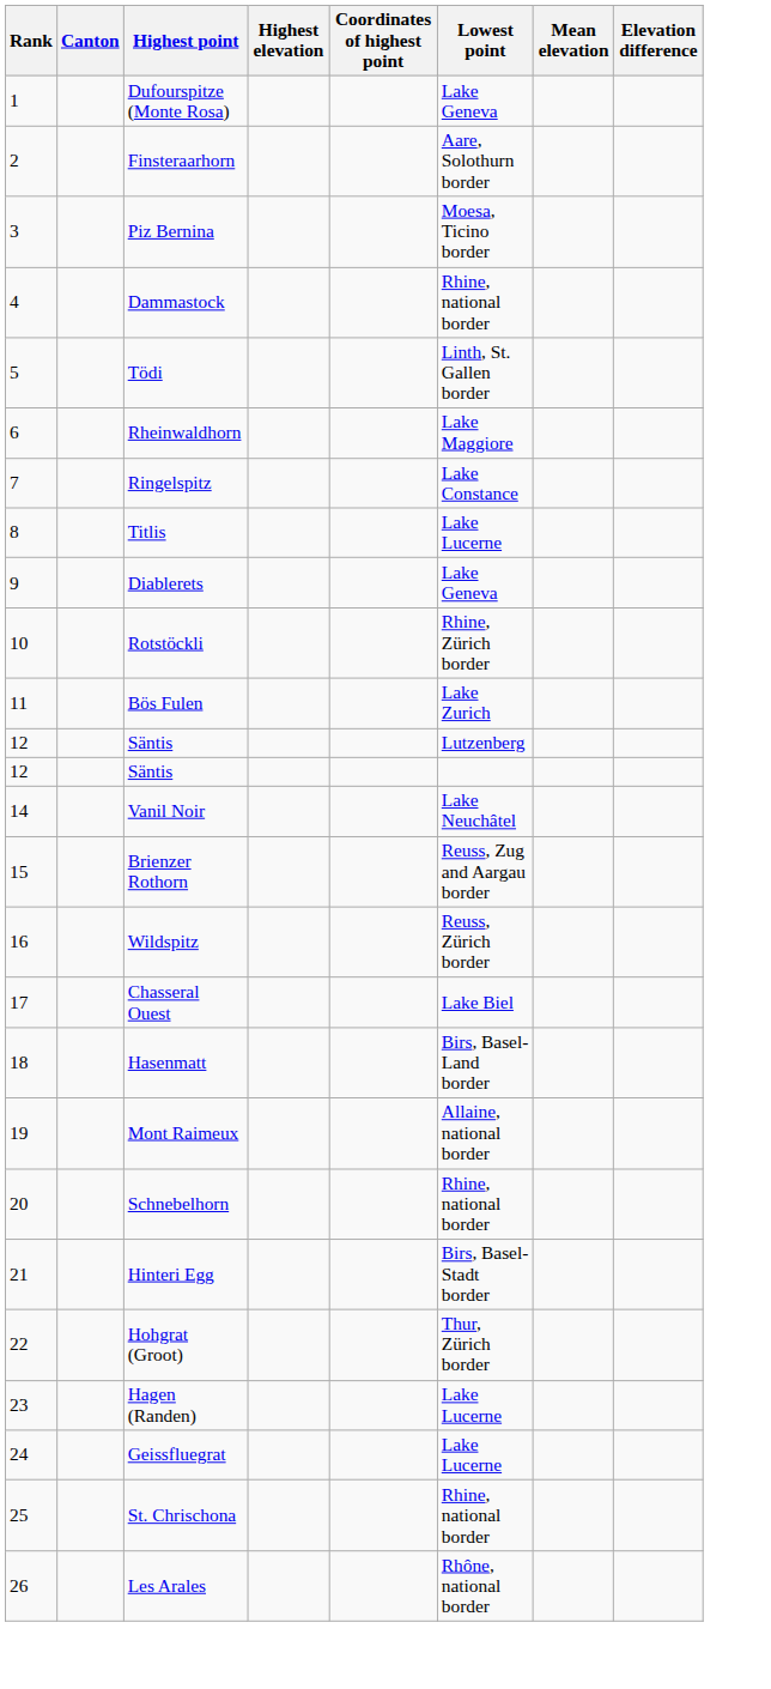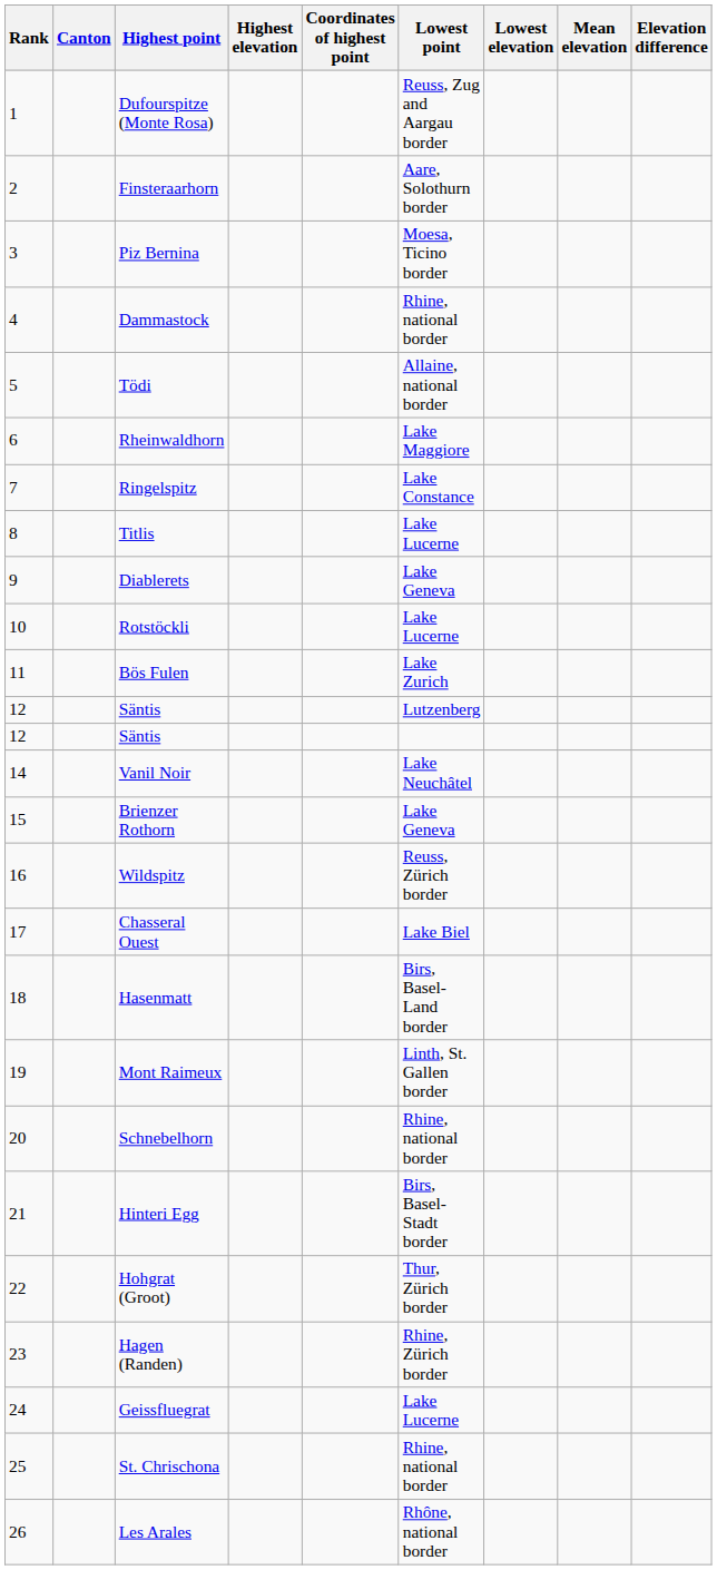+ column: Lowest elevation
Dufourspitze (Monte Rosa) | Lowest point: Lake Geneva -> Reuss, Zug and Aargau border
Tödi | Lowest point: Linth, St. Gallen border -> Allaine, national border
Rotstöckli | Lowest point: Rhine, Zürich border -> Lake Lucerne
Brienzer Rothorn | Lowest point: Reuss, Zug and Aargau border -> Lake Geneva
Mont Raimeux | Lowest point: Allaine, national border -> Linth, St. Gallen border
Hagen (Randen) | Lowest point: Lake Lucerne -> Rhine, Zürich border
